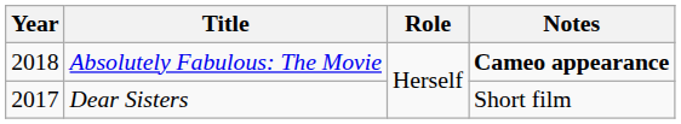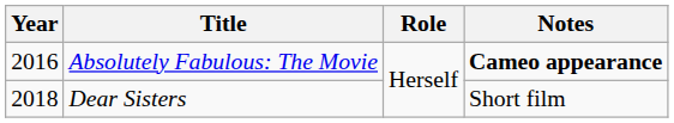Absolutely Fabulous: The Movie | Year: 2018 -> 2016
Dear Sisters | Year: 2017 -> 2018
